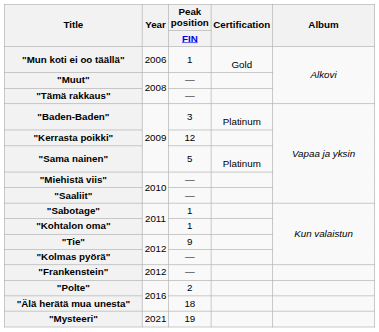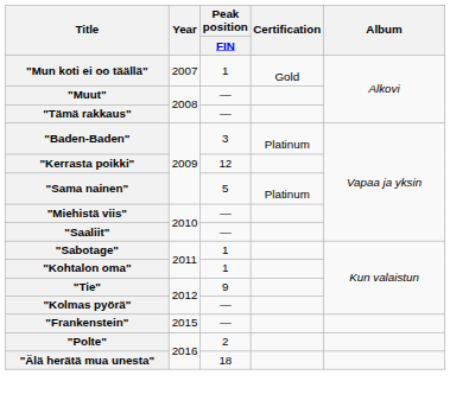"Mun koti ei oo täällä" | Year: 2006 -> 2007
"Frankenstein" | Year: 2012 -> 2015
- row: "Mysteeri" | 2021 | 19
